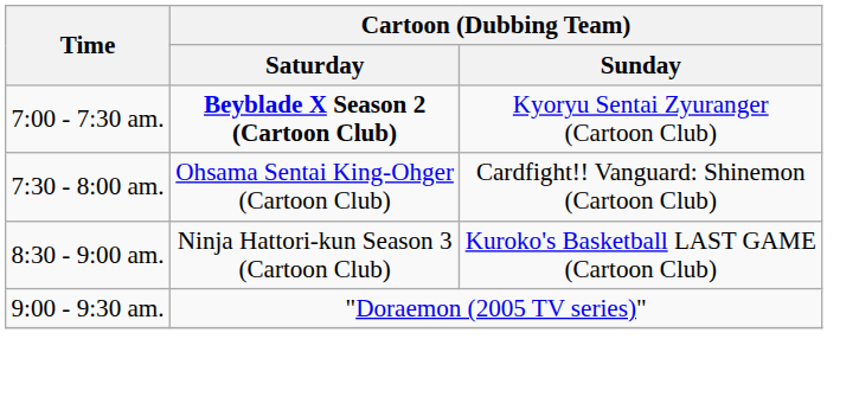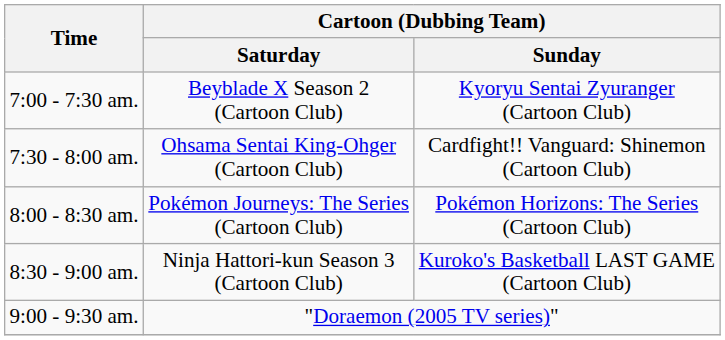7:00 - 7:30 am. | Cartoon (Dubbing Team) / Saturday: bold -> normal
+ row: 8:00 - 8:30 am. | Pokémon Journeys: The Series (Cartoon Club) | Pokémon Horizons: The Series (Cartoon Club)
